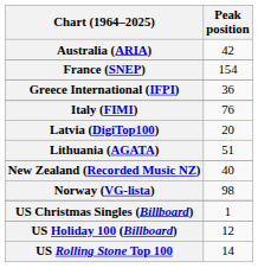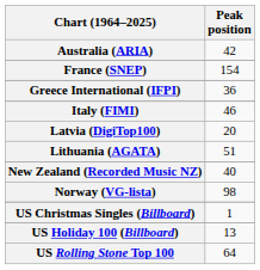Italy (FIMI) | Peak position: 76 -> 46
US Holiday 100 (Billboard) | Peak position: 12 -> 13
US Rolling Stone Top 100 | Peak position: 14 -> 64
